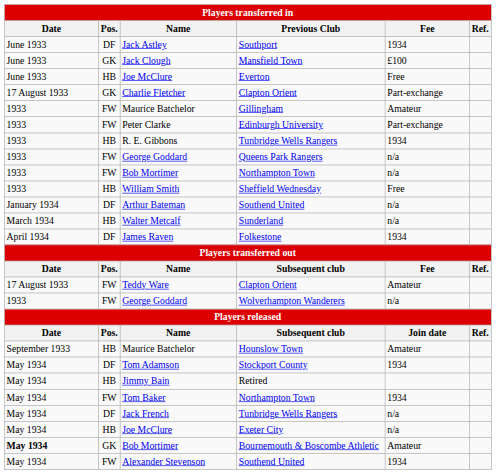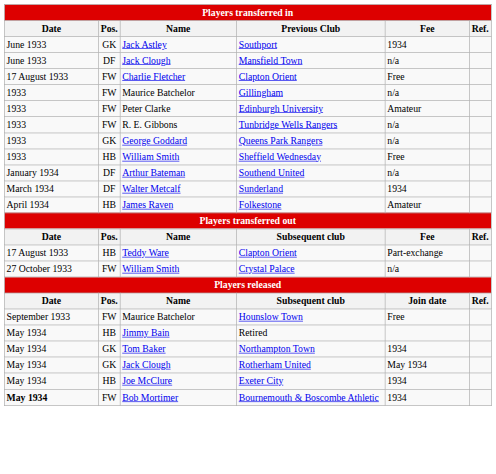Southport | Pos.: DF -> GK
Mansfield Town | Pos.: GK -> DF
Mansfield Town | Fee: £100 -> n/a
- row: June 1933 | HB | Joe McClure | Everton | Free
Charlie Fletcher / Clapton Orient | Pos.: GK -> FW
Charlie Fletcher / Clapton Orient | Fee: Part-exchange -> Free
Gillingham | Fee: Amateur -> n/a
Edinburgh University | Fee: Part-exchange -> Amateur
R. E. Gibbons / Tunbridge Wells Rangers | Pos.: HB -> FW
R. E. Gibbons / Tunbridge Wells Rangers | Fee: 1934 -> n/a
Queens Park Rangers | Pos.: FW -> GK
- row: 1933 | FW | Bob Mortimer | Northampton Town | n/a
Sunderland | Pos.: HB -> DF
Sunderland | Fee: n/a -> 1934
Folkestone | Pos.: DF -> HB
Folkestone | Fee: 1934 -> Amateur
Teddy Ware / Clapton Orient | Pos.: FW -> HB
Teddy Ware / Clapton Orient | Fee: Amateur -> Part-exchange
+ row: 27 October 1933 | FW | William Smith | Crystal Palace | n/a
- row: 1933 | FW | George Goddard | Wolverhampton Wanderers | n/a
Hounslow Town | Pos.: HB -> FW
Hounslow Town | Fee: Amateur -> Free
- row: May 1934 | DF | Tom Adamson | Stockport County | 1934
Tom Baker / Northampton Town | Pos.: FW -> GK
+ row: May 1934 | GK | Jack Clough | Rotherham United | May 1934
- row: May 1934 | DF | Jack French | Tunbridge Wells Rangers | n/a
Exeter City | Fee: n/a -> 1934
Bournemouth & Boscombe Athletic | Pos.: GK -> FW
Bournemouth & Boscombe Athletic | Fee: Amateur -> 1934
- row: May 1934 | FW | Alexander Stevenson | Southend United | 1934
